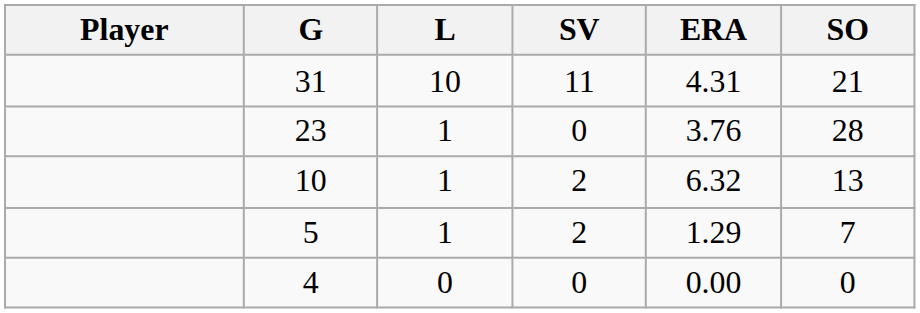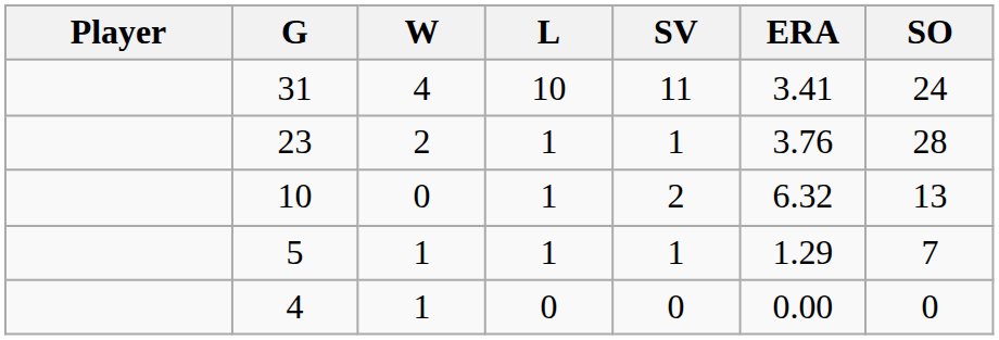+ column: W | 4 | 2 | 0 | 1 | 1
31 | ERA: 4.31 -> 3.41
31 | SO: 21 -> 24
23 | SV: 0 -> 1
5 | SV: 2 -> 1
